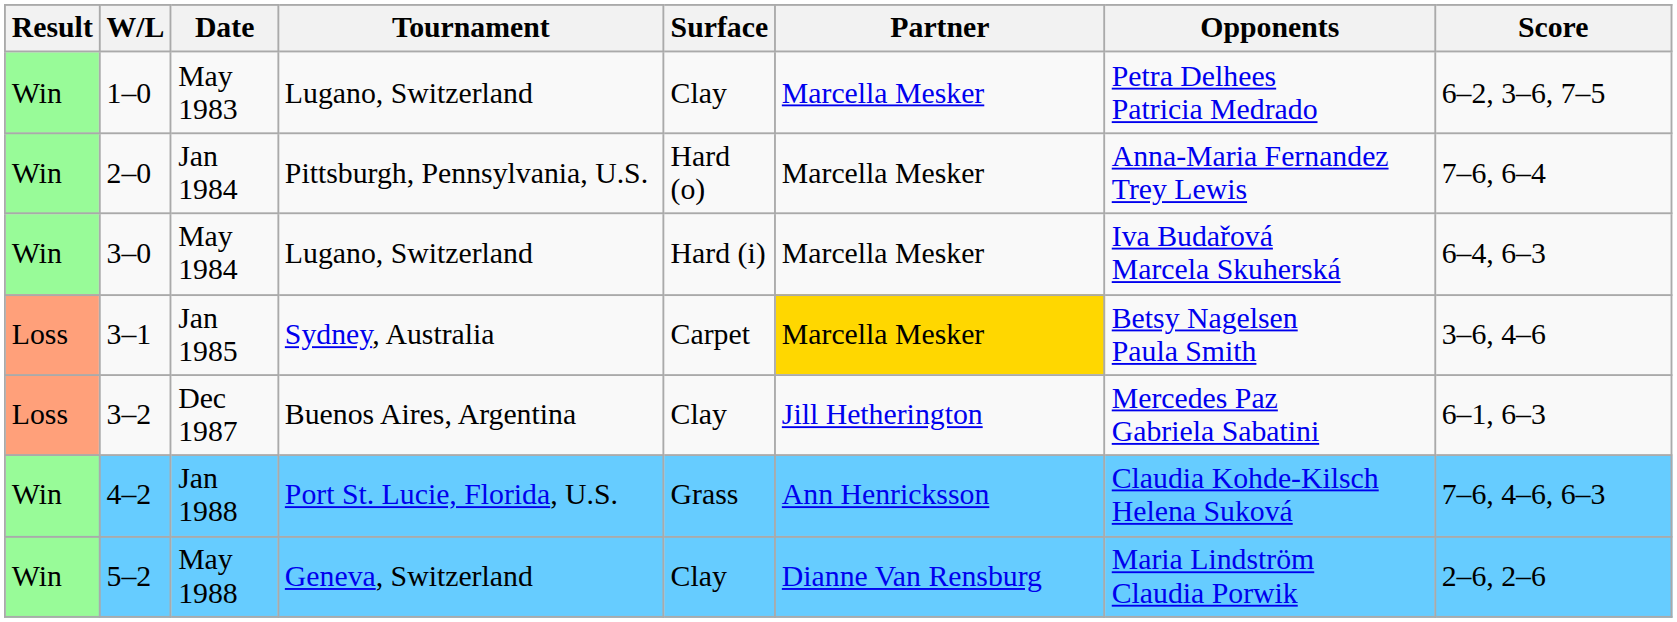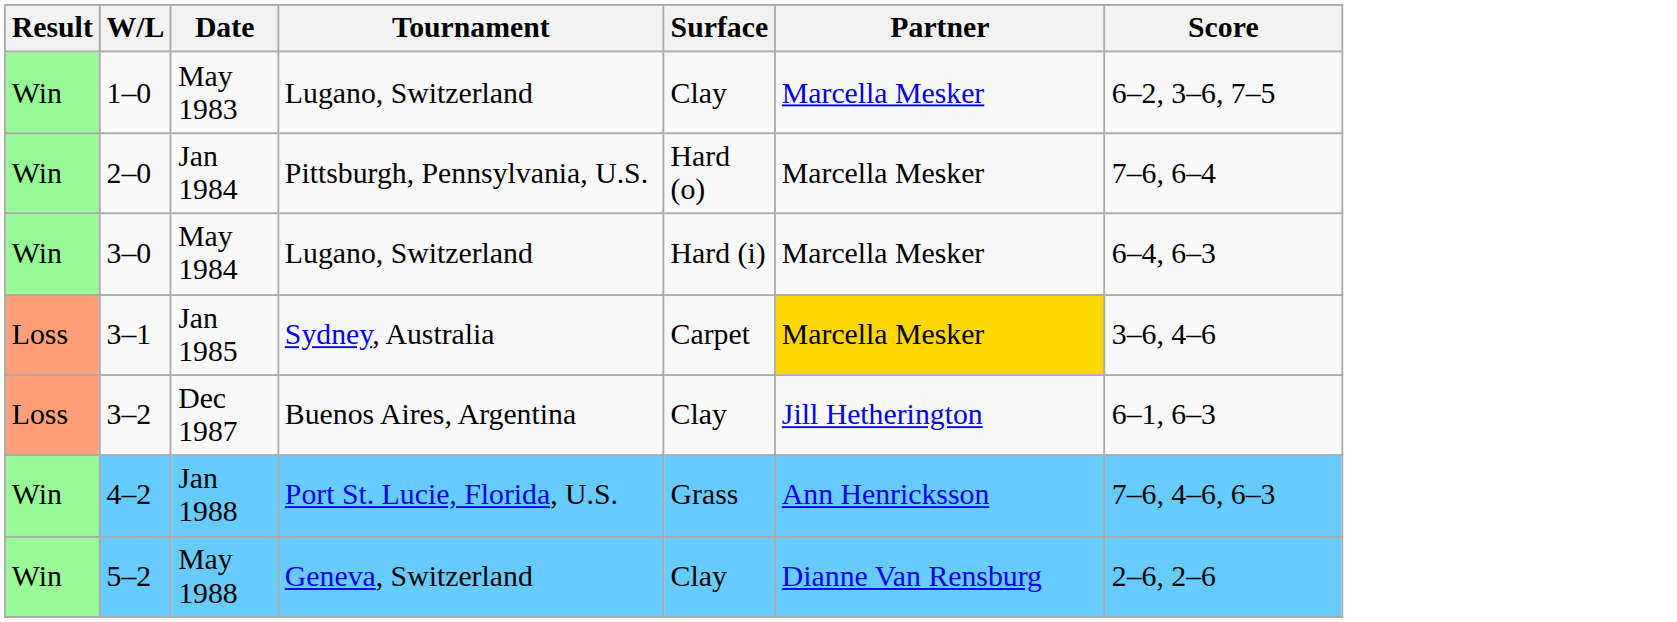- column: Opponents | Petra Delhees Patricia Medrado | Anna-Maria Fernandez Trey Lewis | Iva Budařová Marcela Skuherská | Betsy Nagelsen Paula Smith | Mercedes Paz Gabriela Sabatini | Claudia Kohde-Kilsch Helena Suková | Maria Lindström Claudia Porwik
